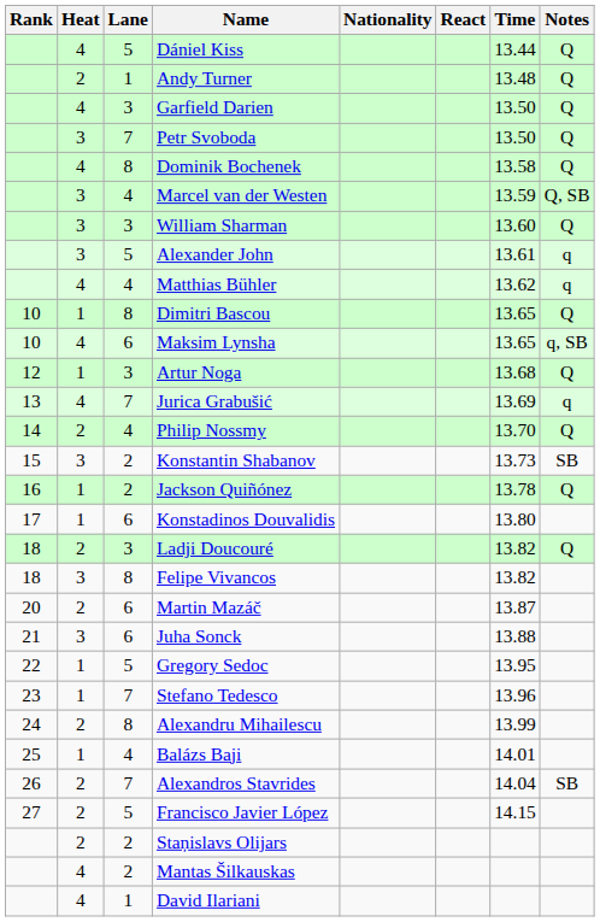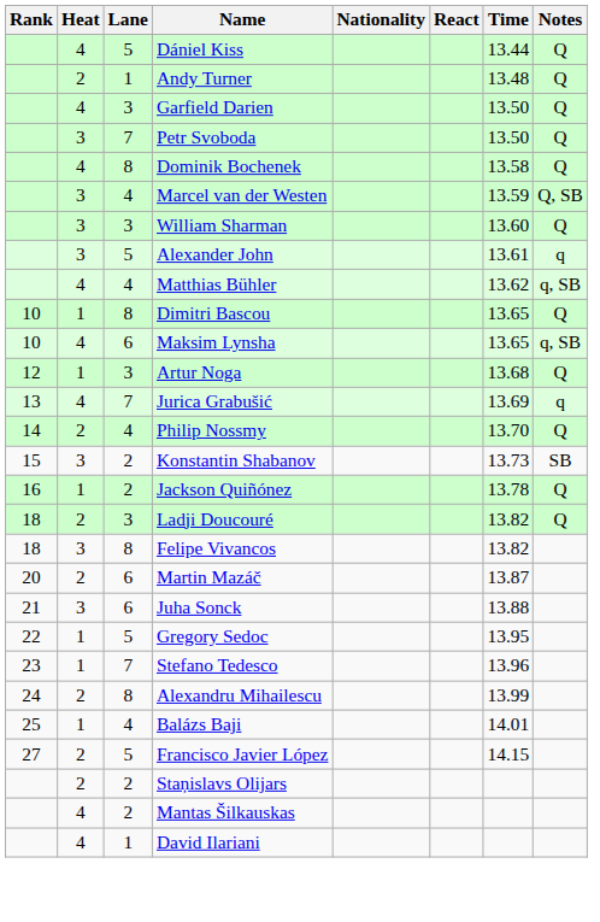Matthias Bühler | Notes: q -> q, SB
- row: 17 | 1 | 6 | Konstadinos Douvalidis | 13.80
- row: 26 | 2 | 7 | Alexandros Stavrides | 14.04 | SB
